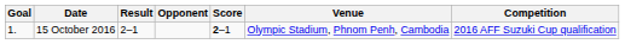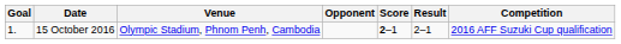columns swapped: Venue <-> Result
